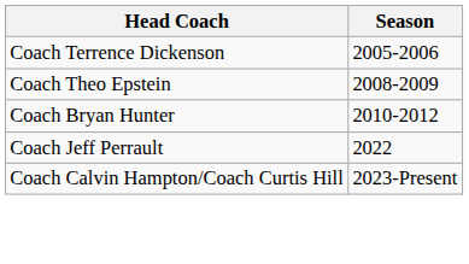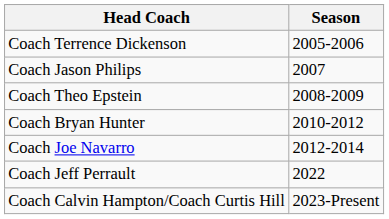+ row: Coach Jason Philips | 2007
+ row: Coach Joe Navarro | 2012-2014
